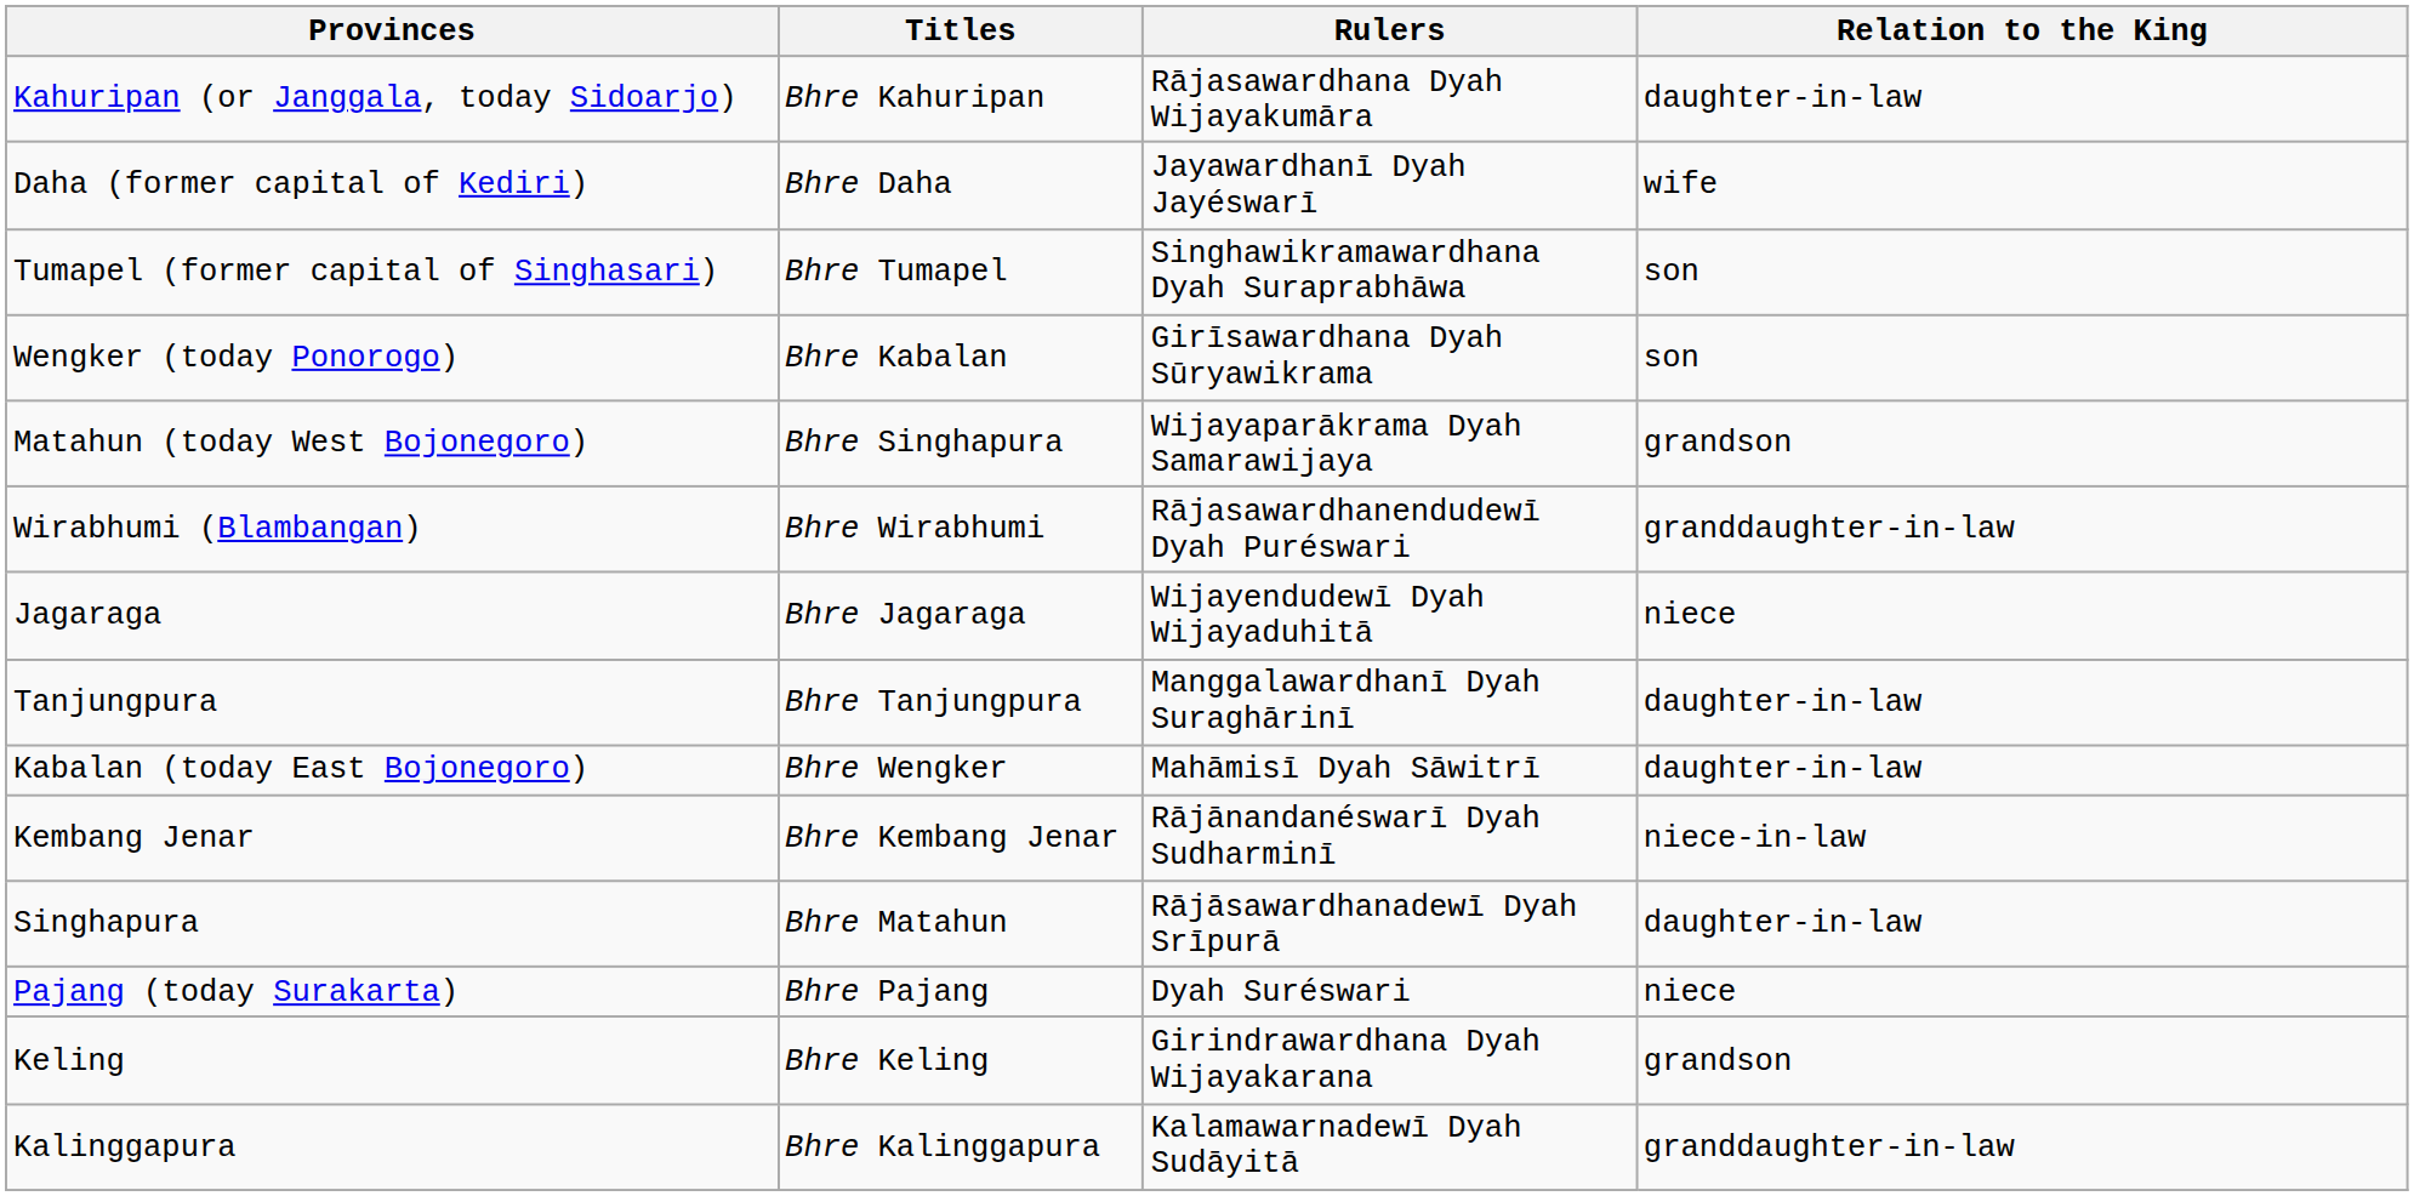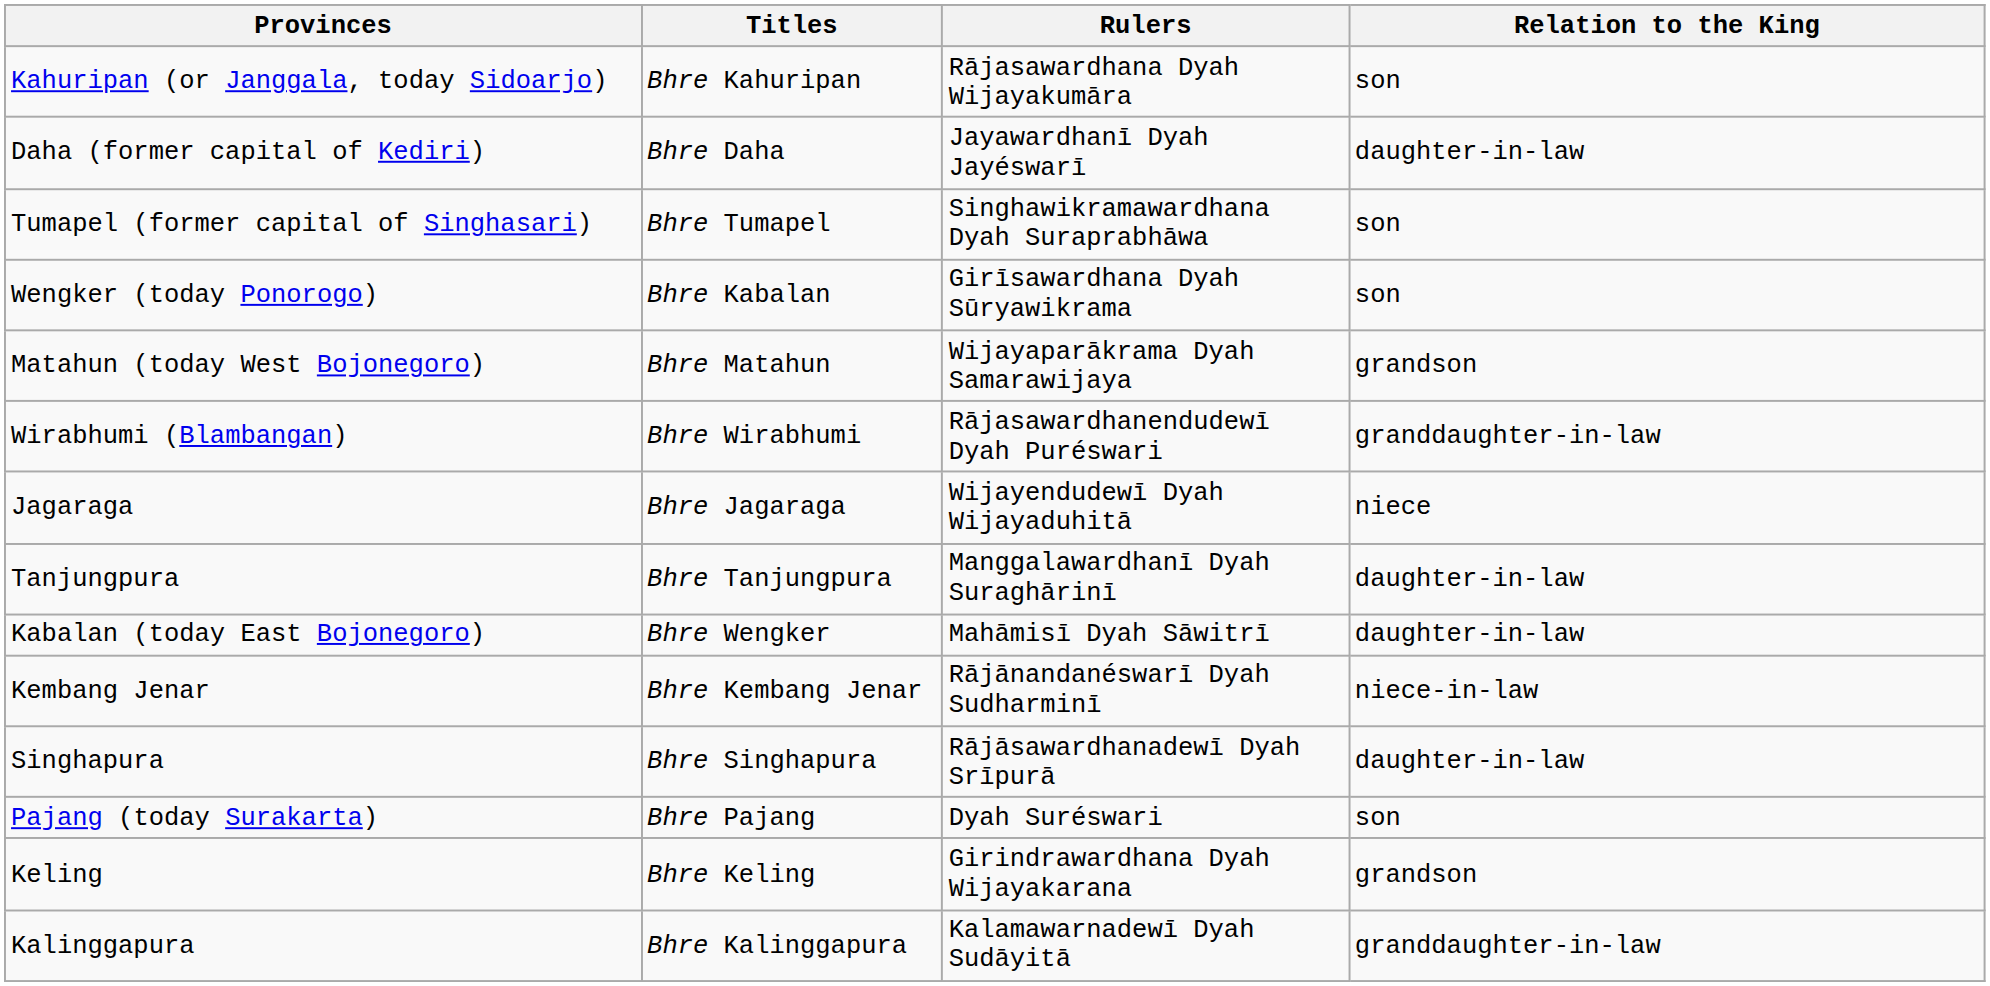Kahuripan (or Janggala, today Sidoarjo) | Relation to the King: daughter-in-law -> son
Daha (former capital of Kediri) | Relation to the King: wife -> daughter-in-law
Matahun (today West Bojonegoro) | Titles: Bhre Singhapura -> Bhre Matahun
Singhapura | Titles: Bhre Matahun -> Bhre Singhapura
Pajang (today Surakarta) | Relation to the King: niece -> son
